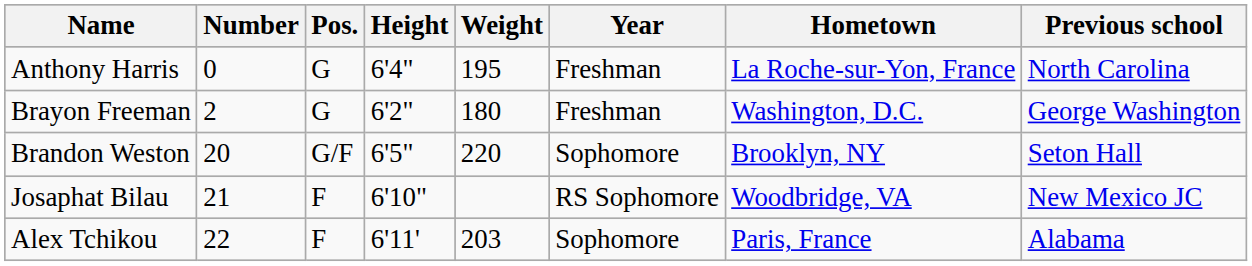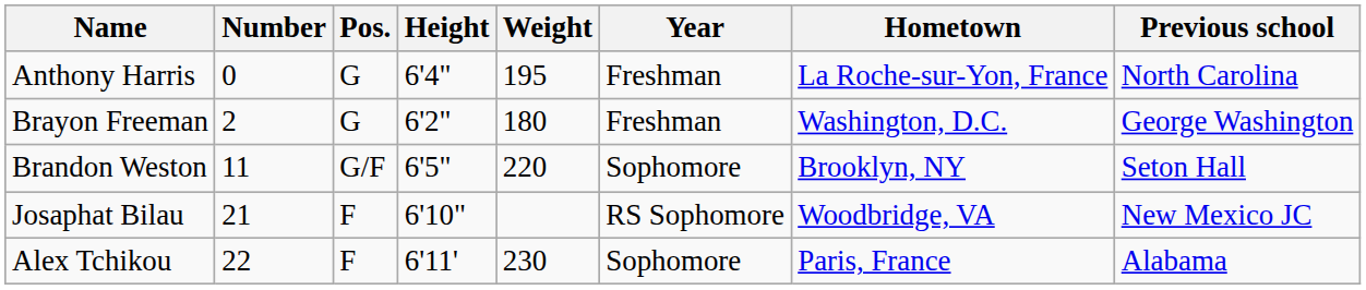Brandon Weston | Number: 20 -> 11
Alex Tchikou | Weight: 203 -> 230
